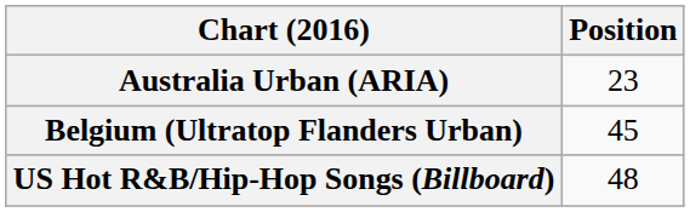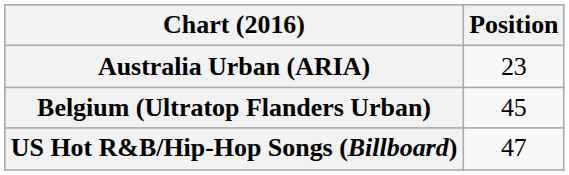US Hot R&B/Hip-Hop Songs (Billboard) | Position: 48 -> 47
